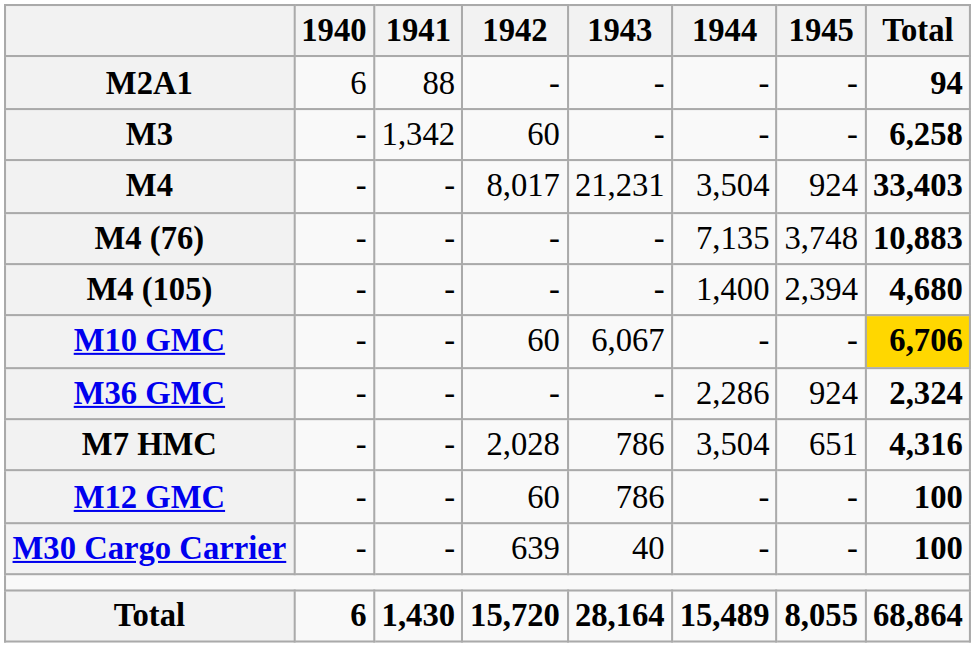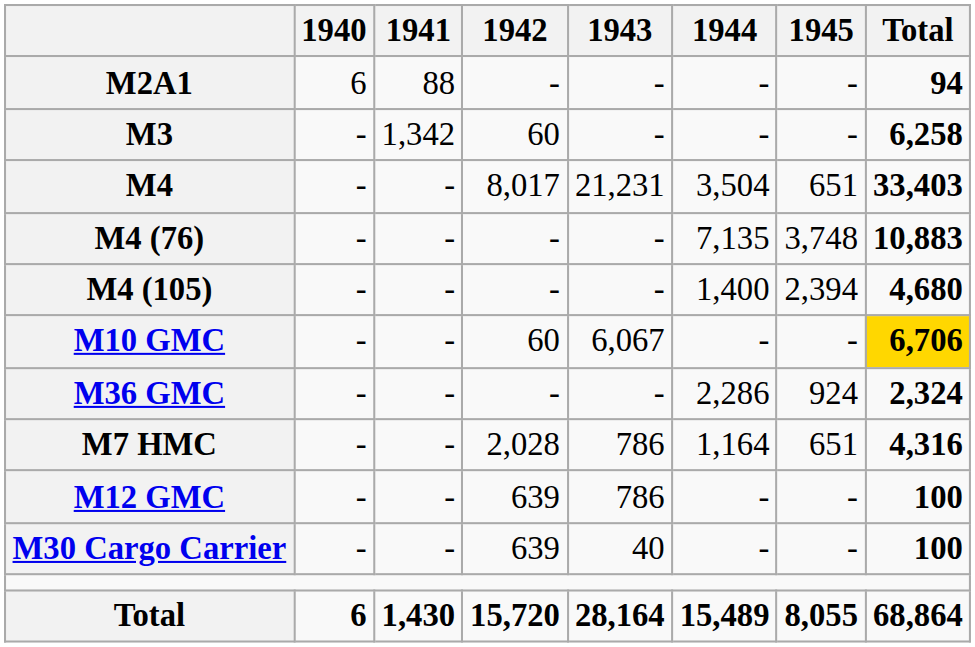M4 | 1945: 924 -> 651
M7 HMC | 1944: 3,504 -> 1,164
M12 GMC | 1942: 60 -> 639
